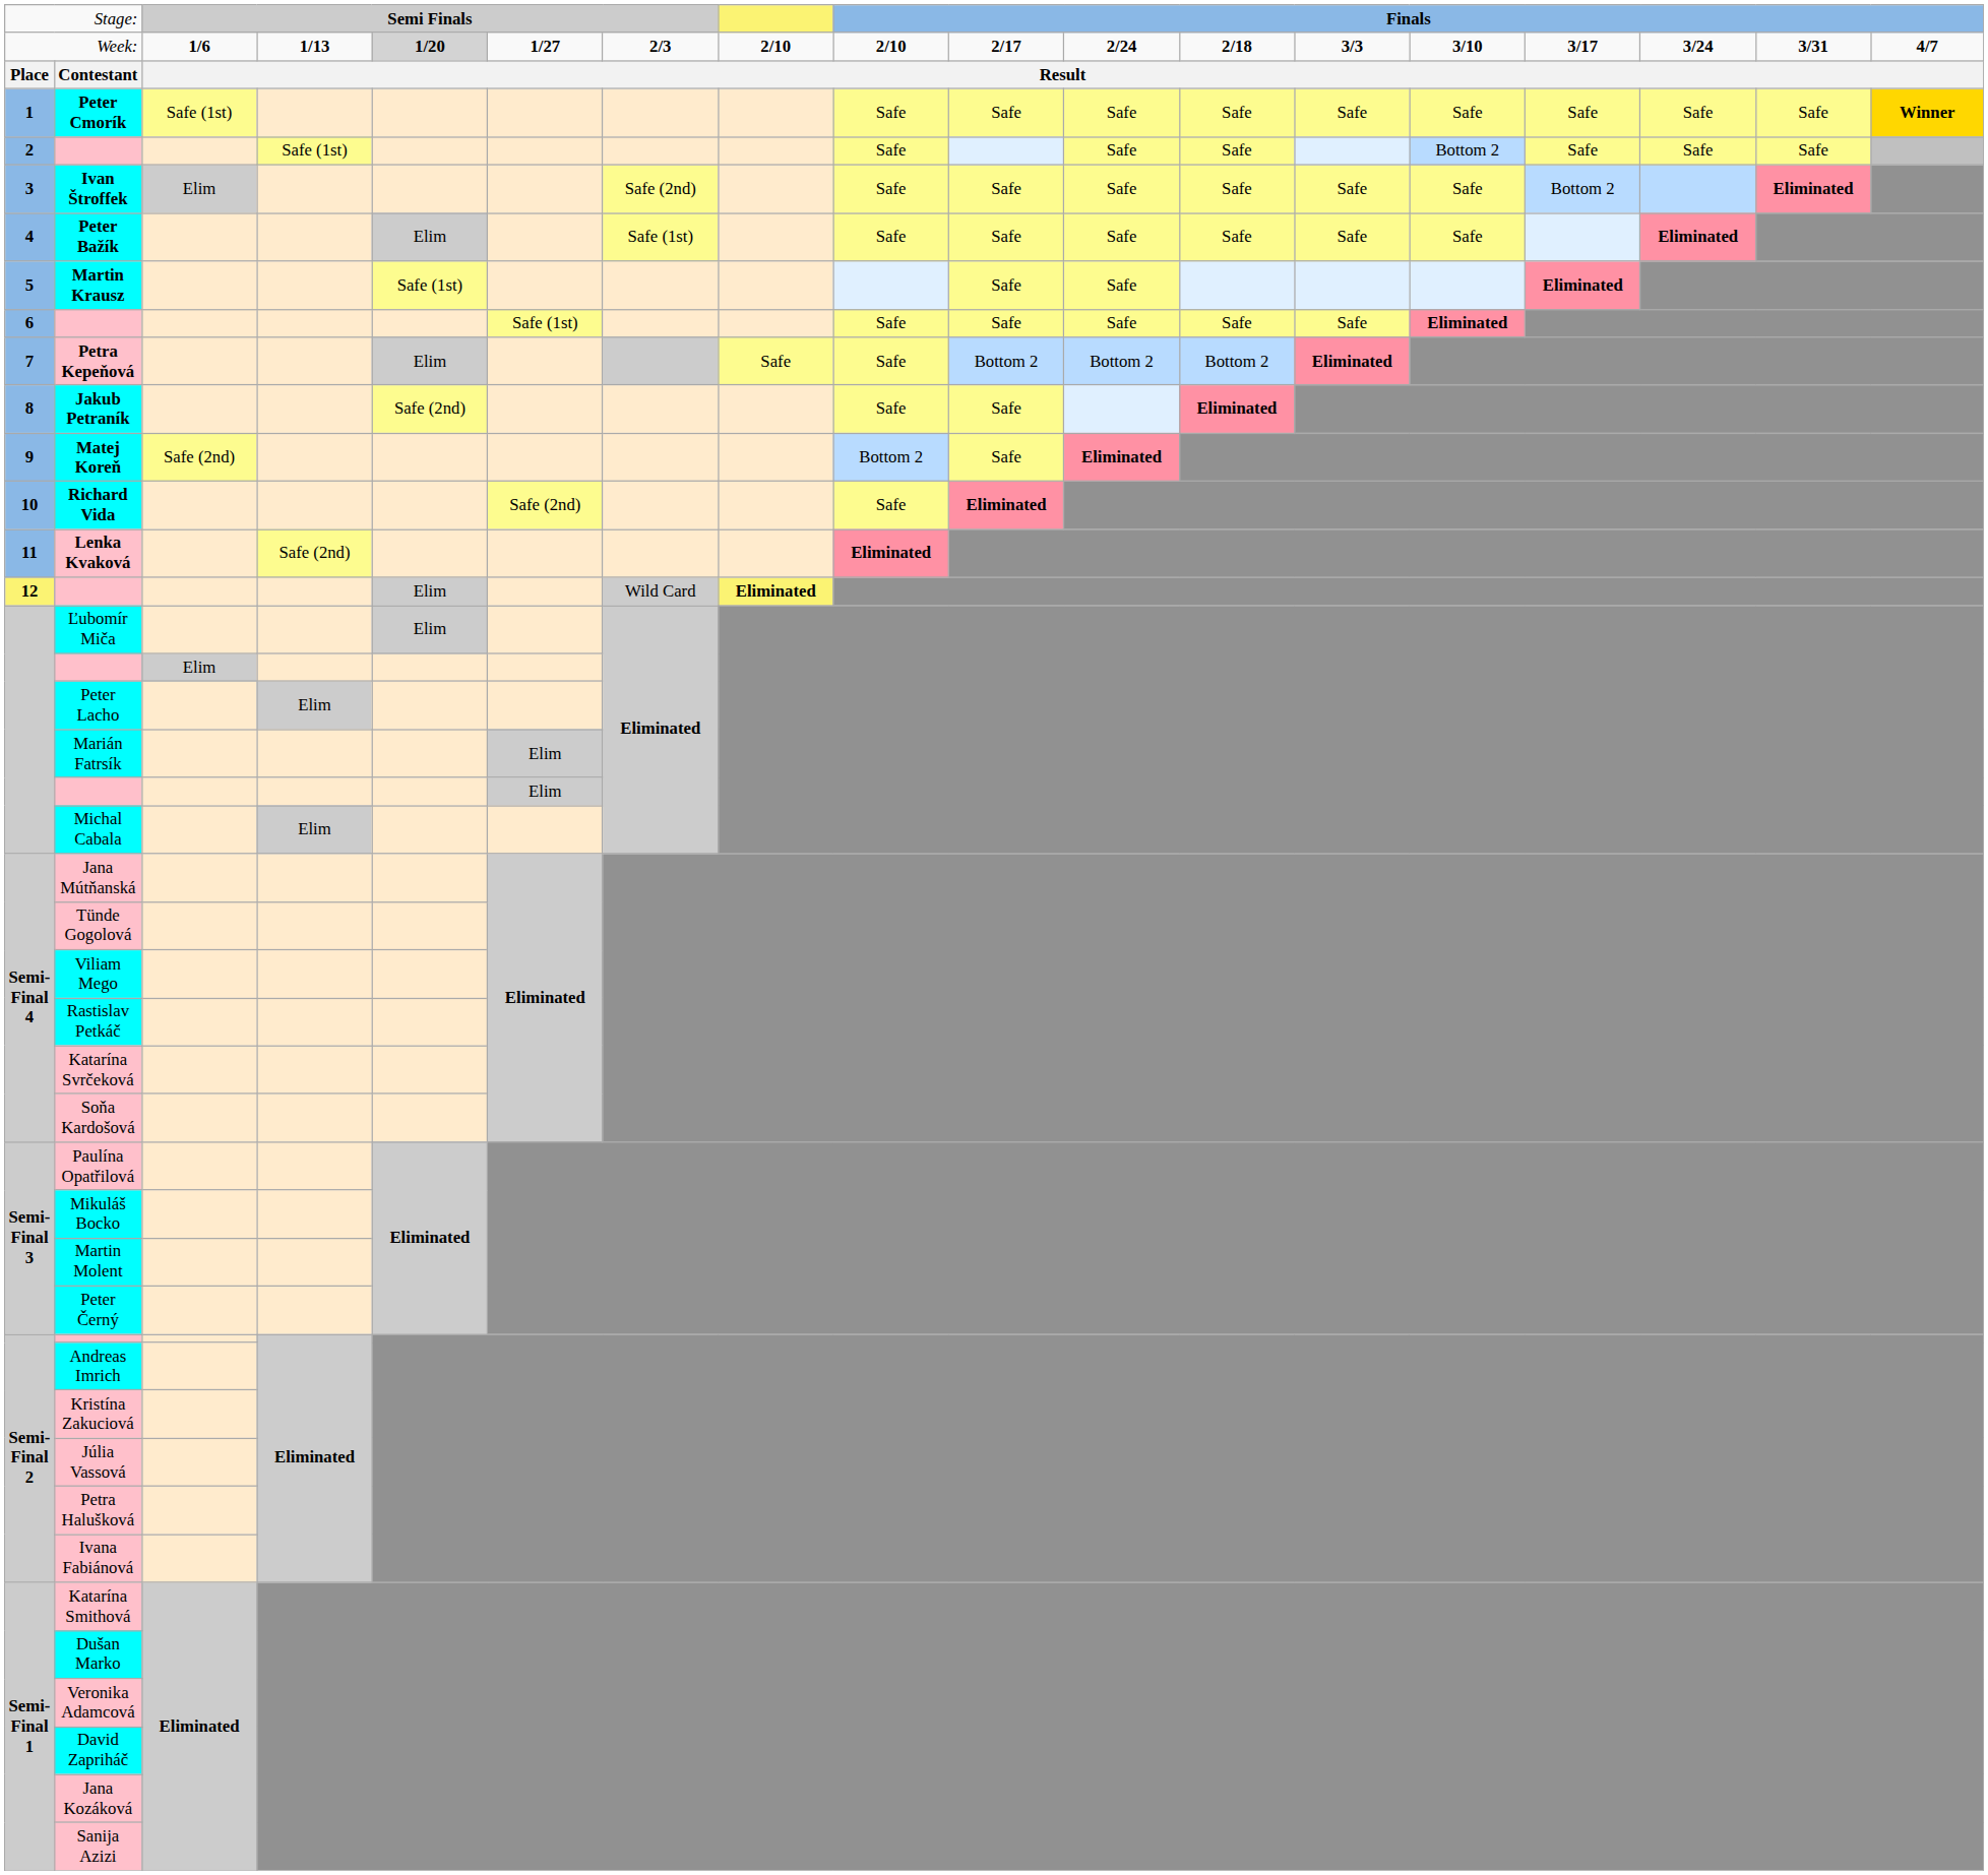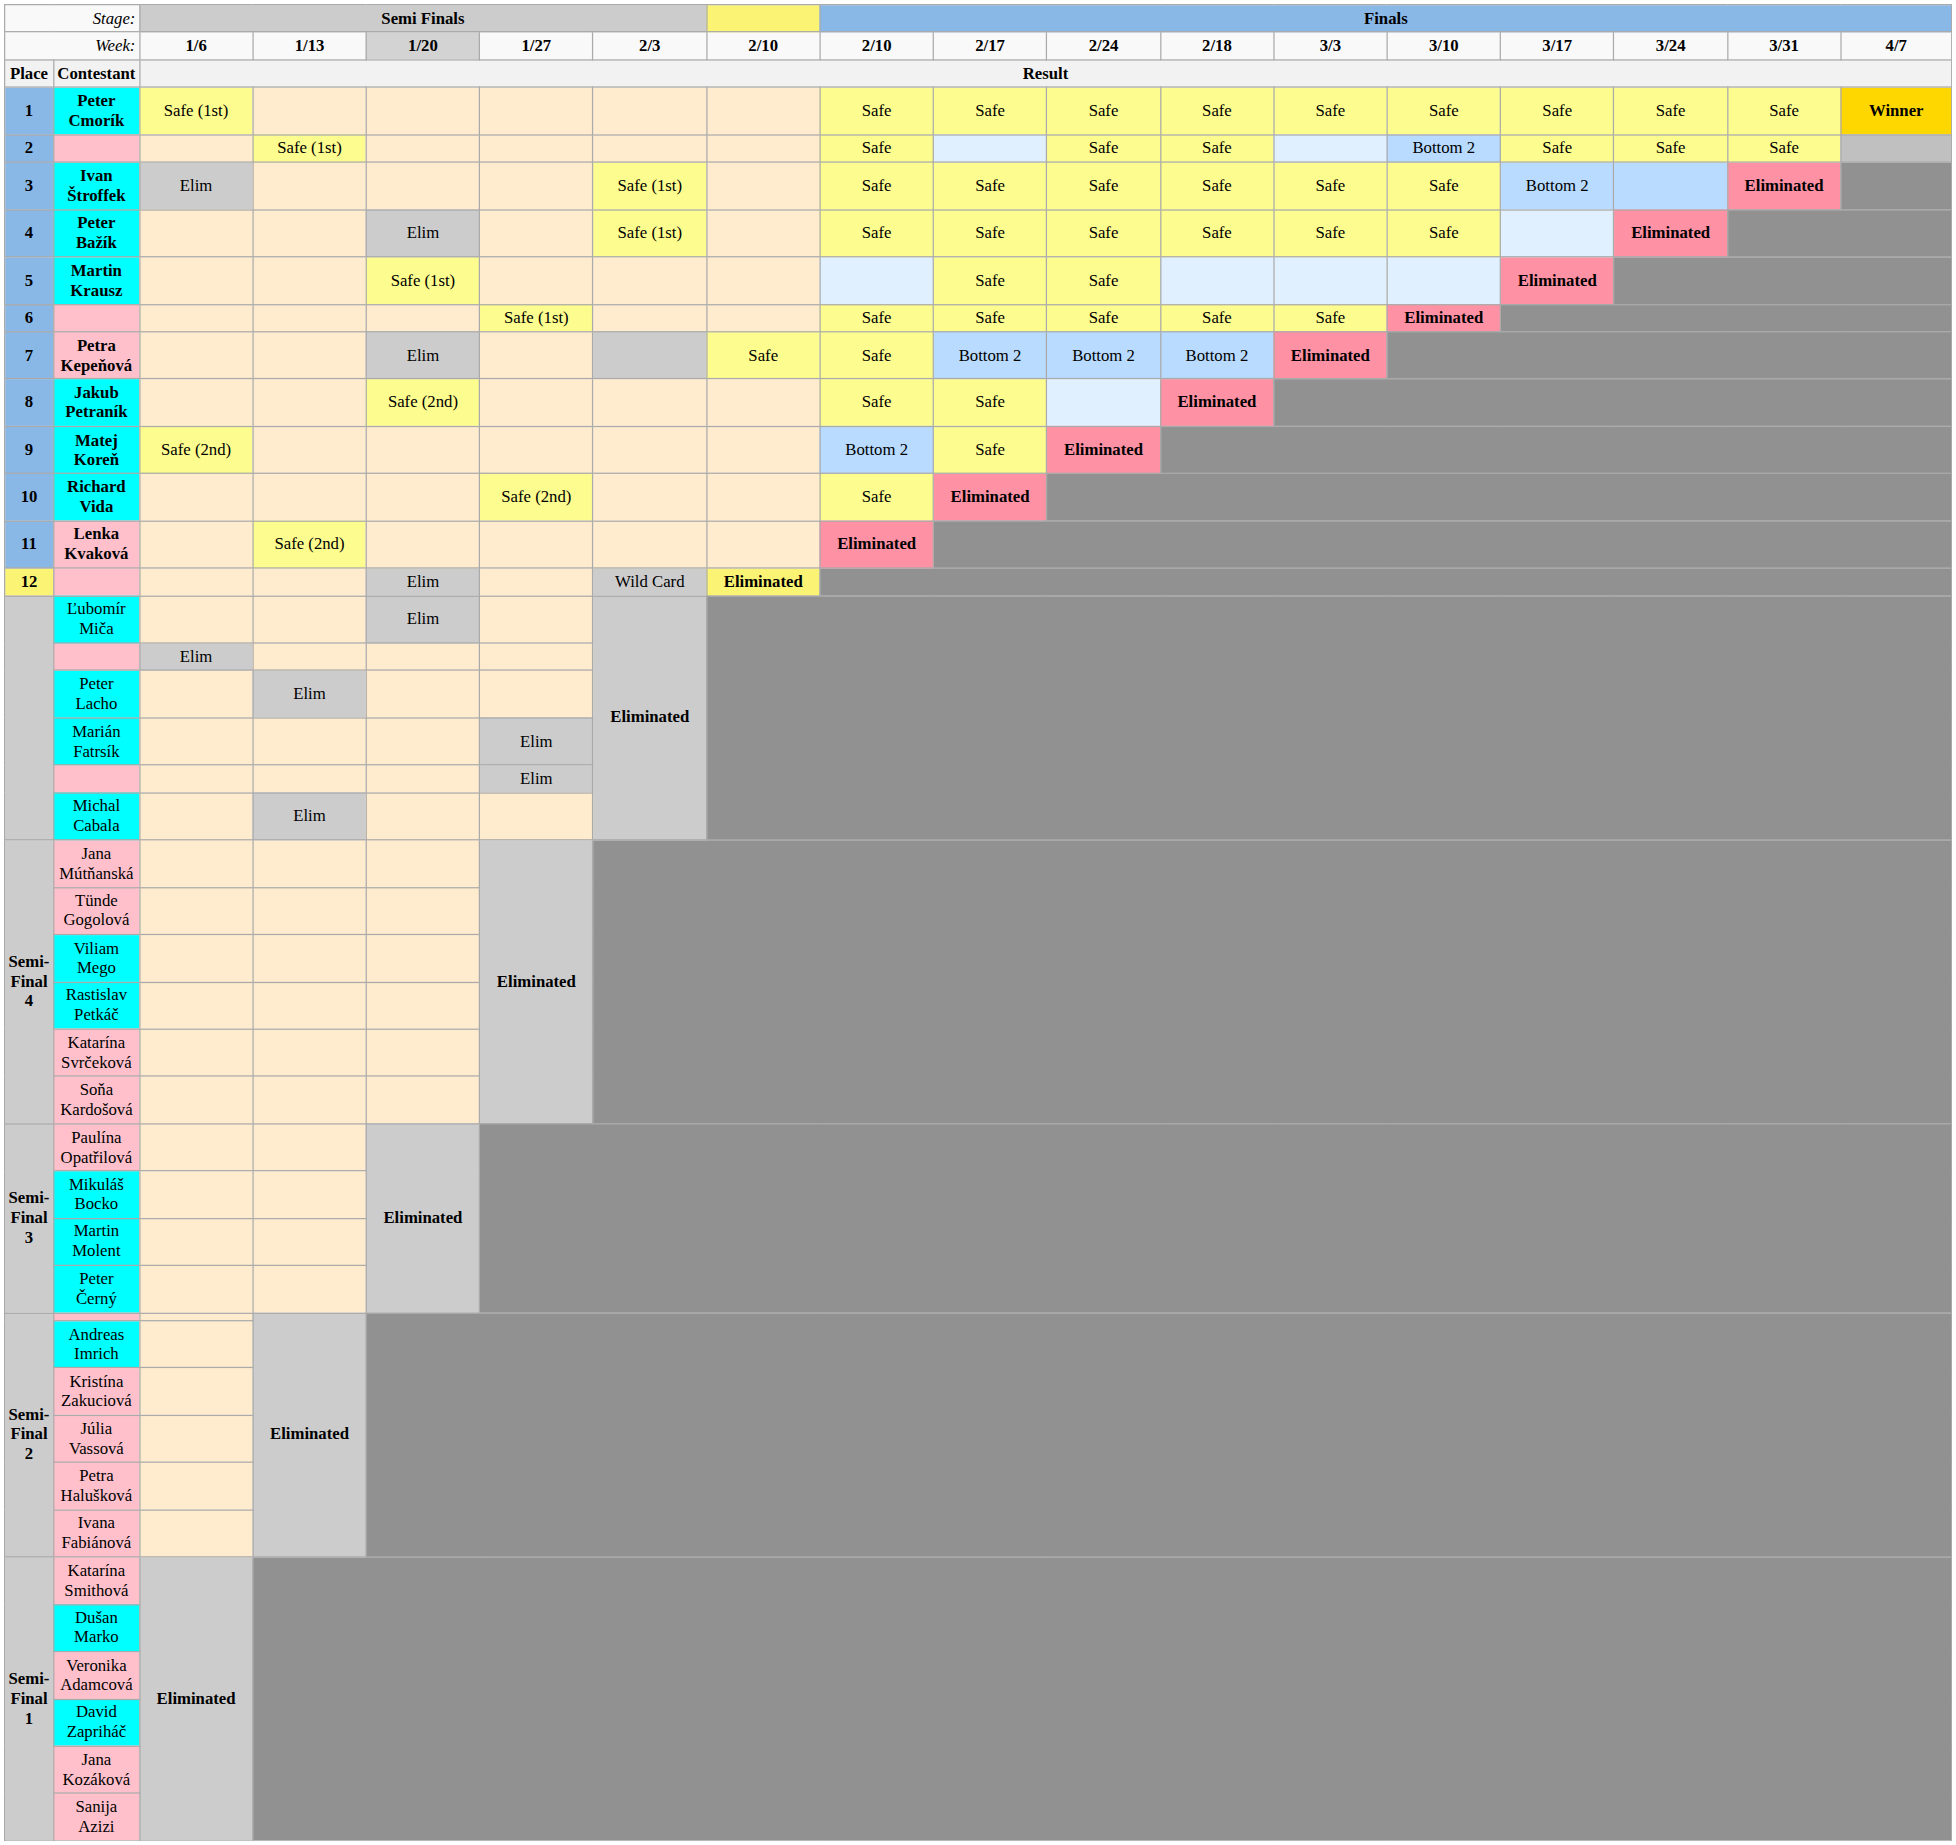Ivan Štroffek | column 7: Safe (2nd) -> Safe (1st)
